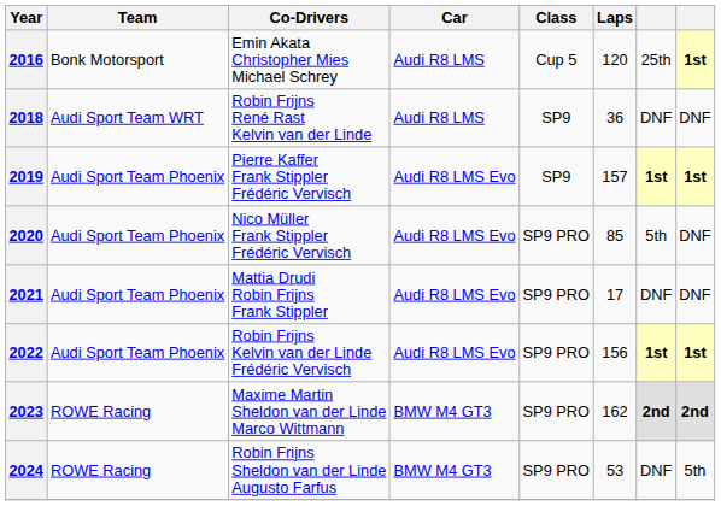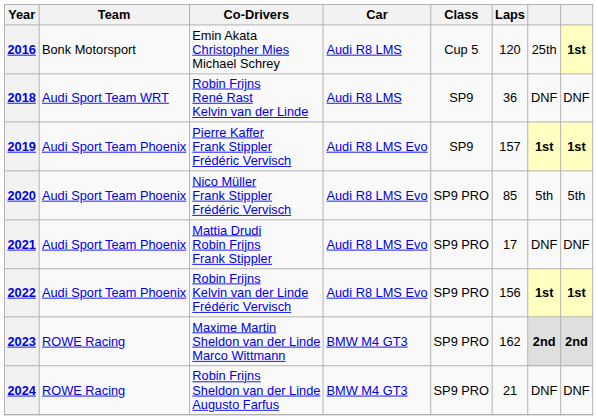2020 | column 8: DNF -> 5th
2024 | Laps: 53 -> 21
2024 | column 8: 5th -> DNF
